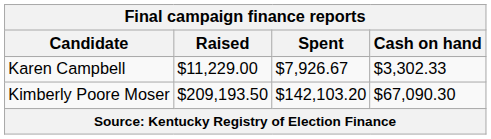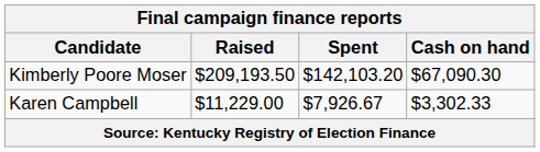rows swapped: Karen Campbell <-> Kimberly Poore Moser
